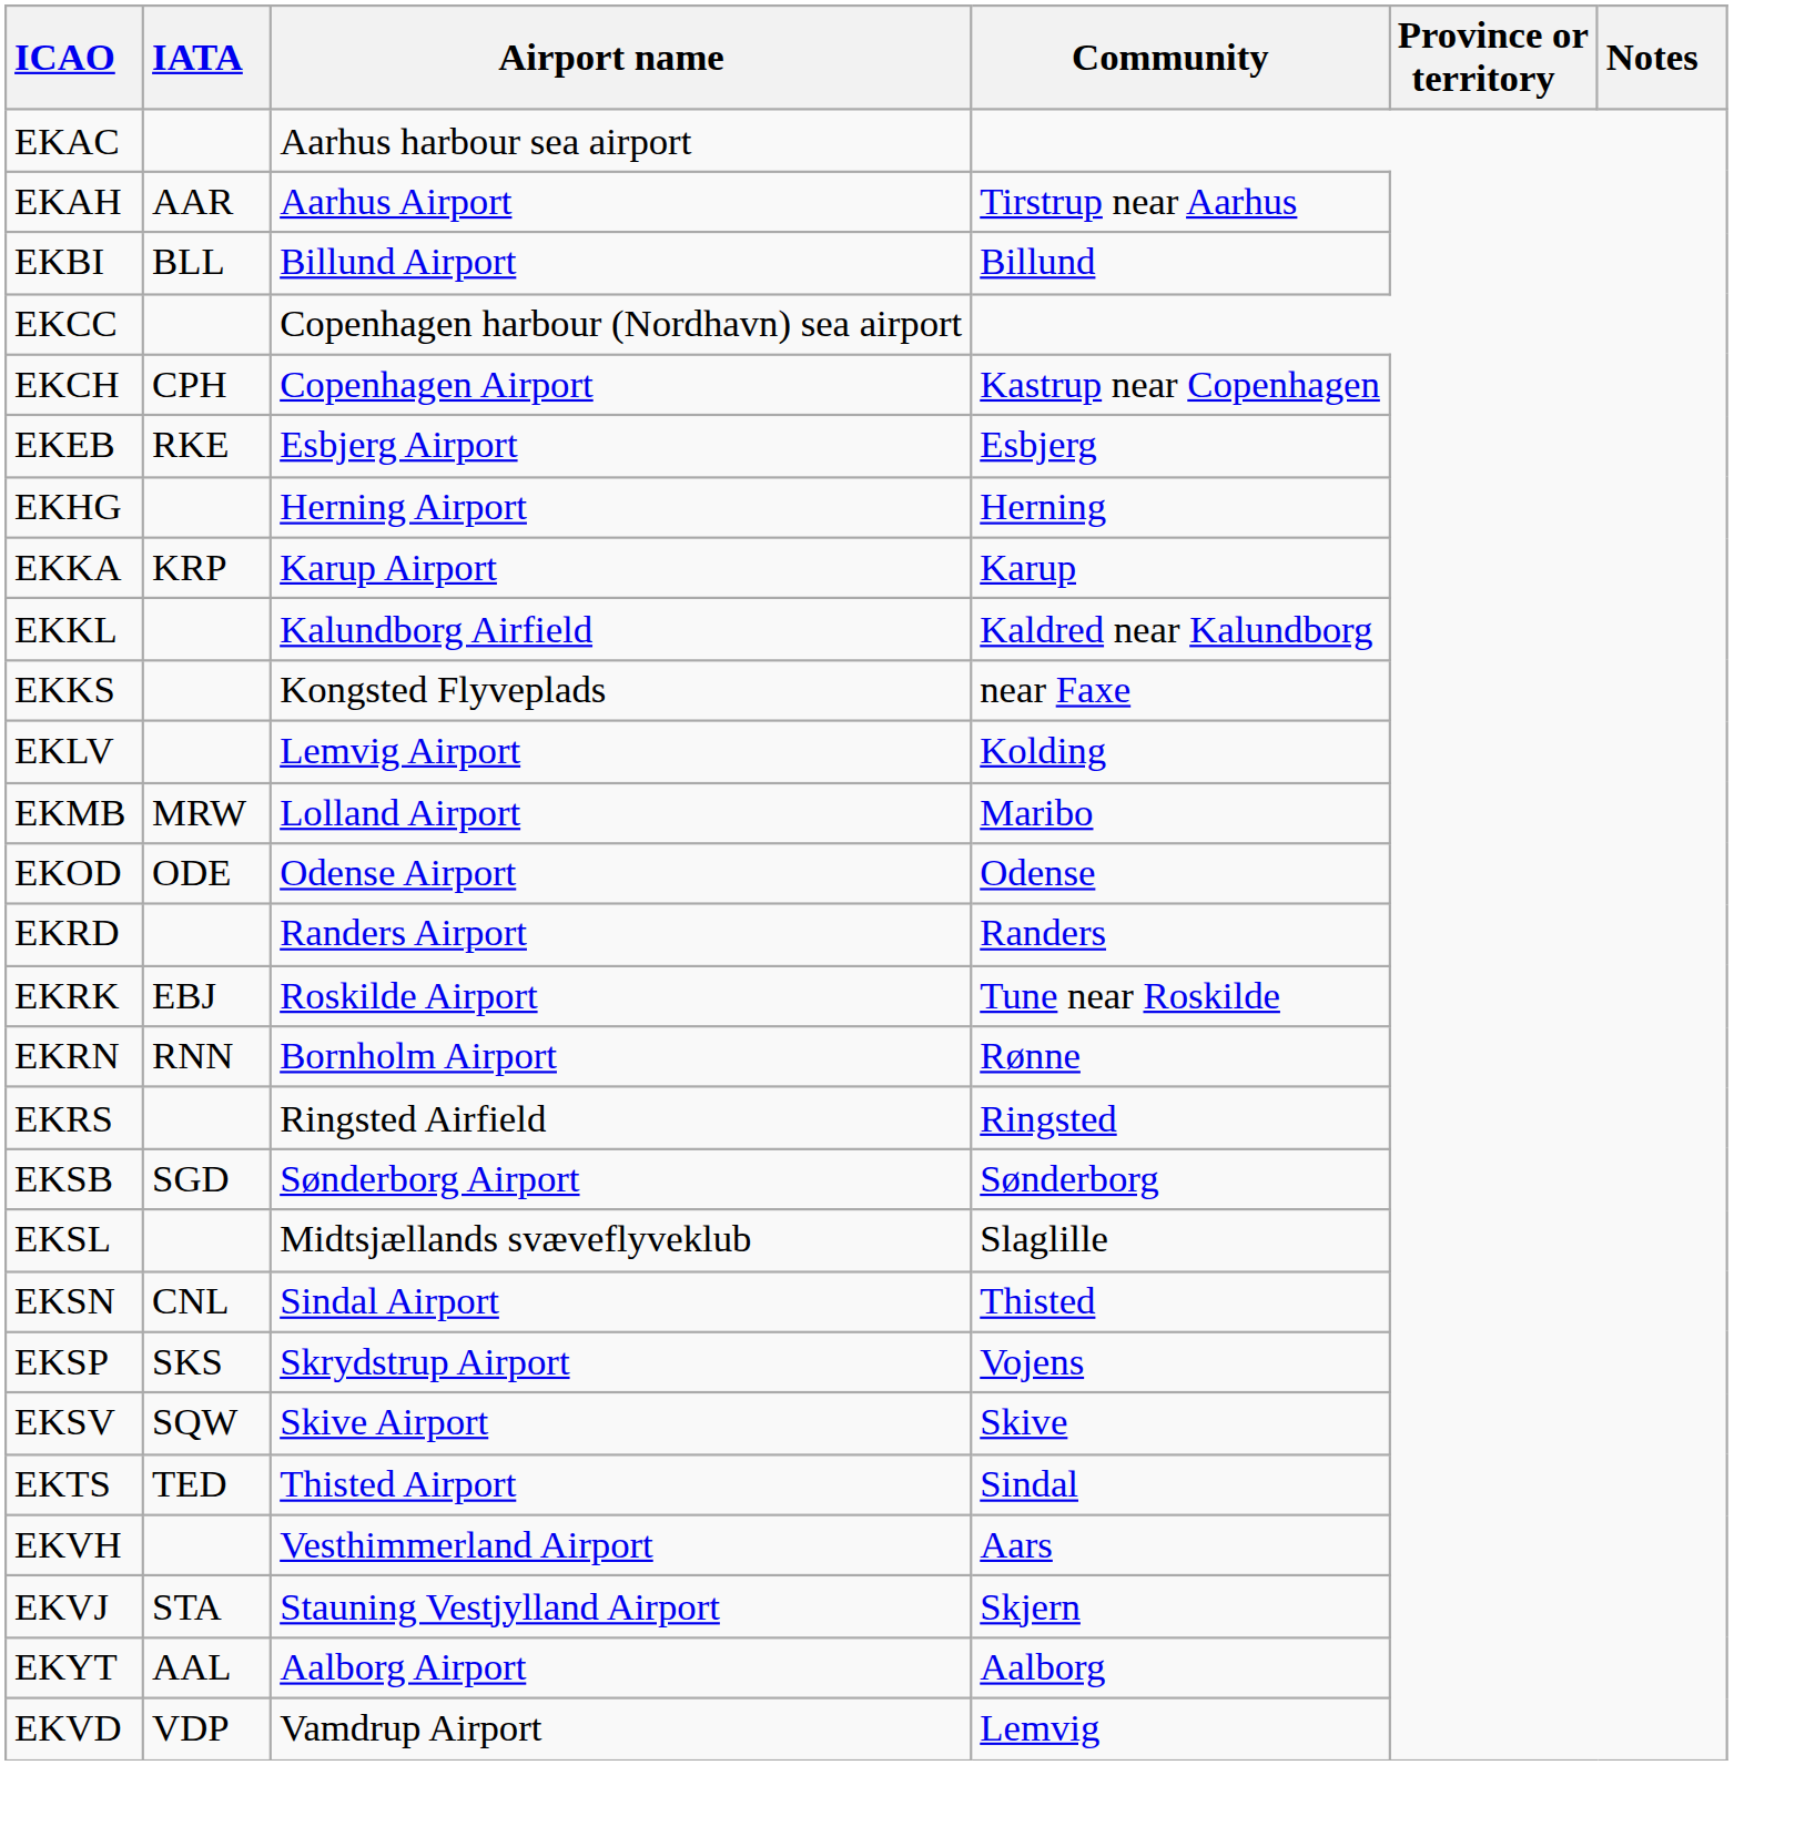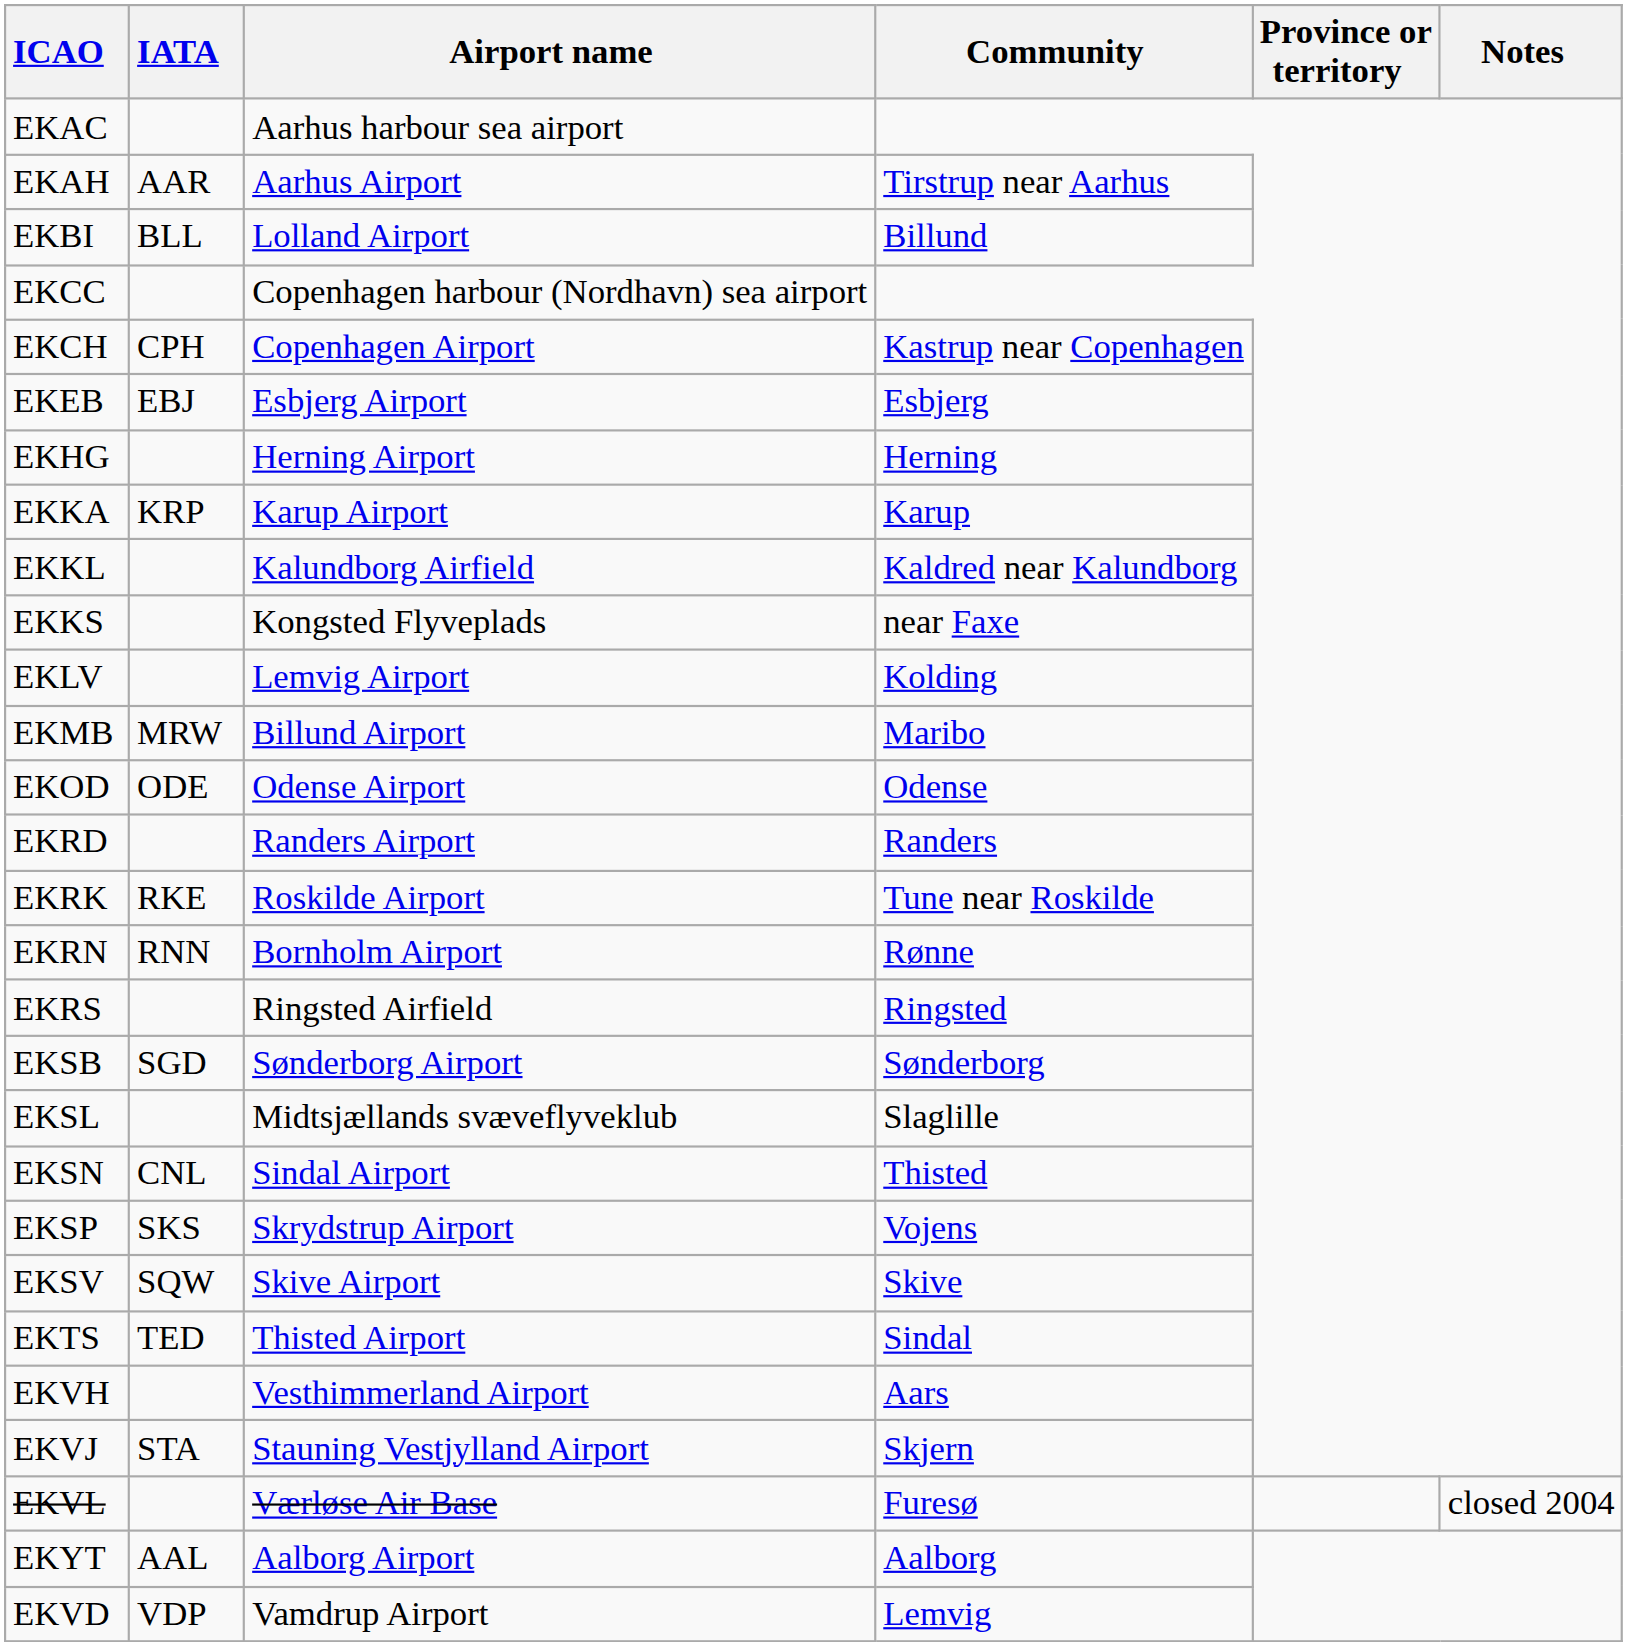EKBI | Airport name: Billund Airport -> Lolland Airport
EKEB | IATA: RKE -> EBJ
EKMB | Airport name: Lolland Airport -> Billund Airport
EKRK | IATA: EBJ -> RKE
+ row: EKVL | Værløse Air Base | Furesø | closed 2004
